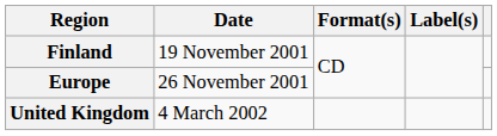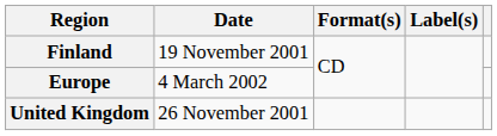Europe | Date: 26 November 2001 -> 4 March 2002
United Kingdom | Date: 4 March 2002 -> 26 November 2001
